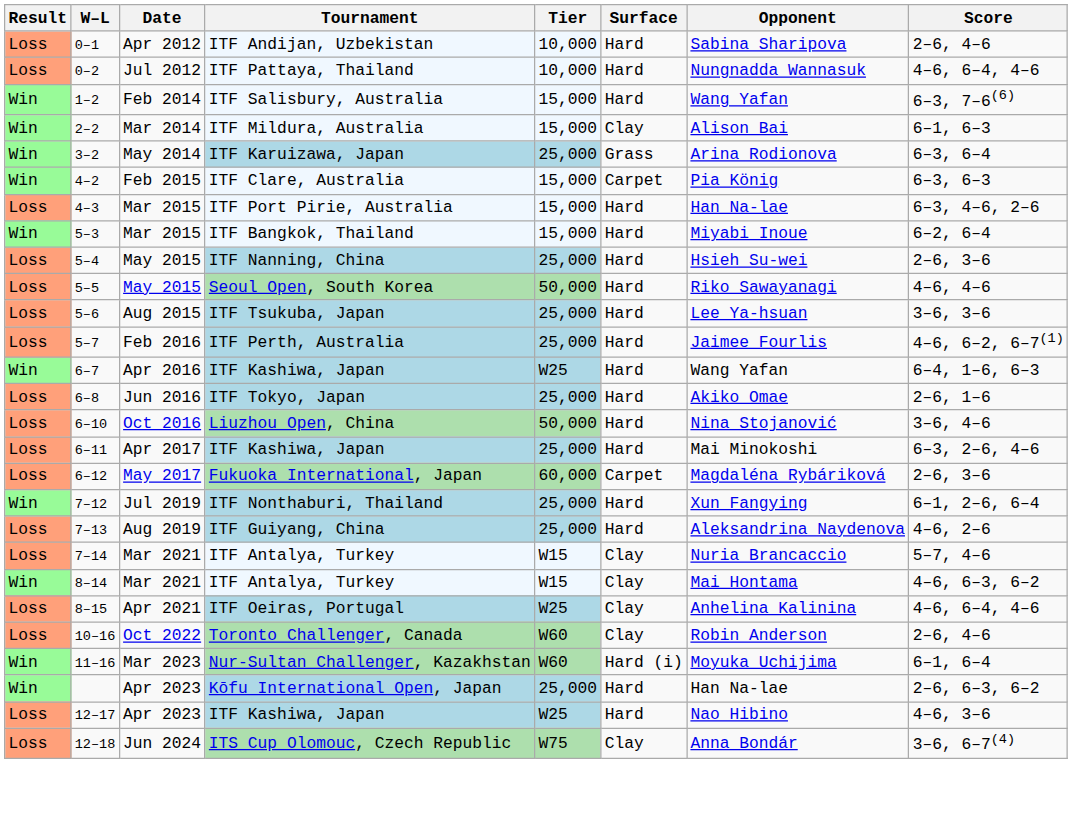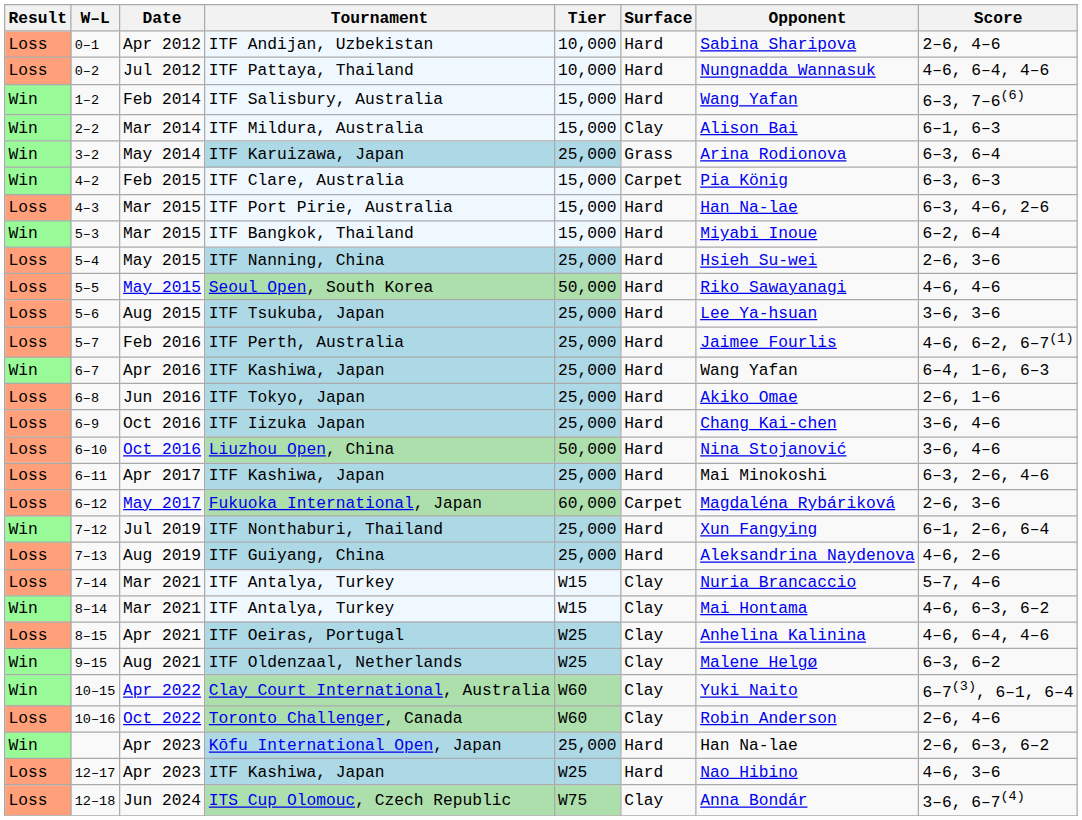6–7 / ITF Kashiwa, Japan | Tier: W25 -> 25,000
+ row: Loss | 6–9 | Oct 2016 | ITF Iizuka Japan | 25,000 | Hard | Chang Kai-chen | 3–6, 4–6
+ row: Win | 9–15 | Aug 2021 | ITF Oldenzaal, Netherlands | W25 | Clay | Malene Helgø | 6–3, 6–2
+ row: Win | 10–15 | Apr 2022 | Clay Court International, Australia | W60 | Clay | Yuki Naito | 6–7(3), 6–1, 6–4
- row: Win | 11–16 | Mar 2023 | Nur-Sultan Challenger, Kazakhstan | W60 | Hard (i) | Moyuka Uchijima | 6–1, 6–4
